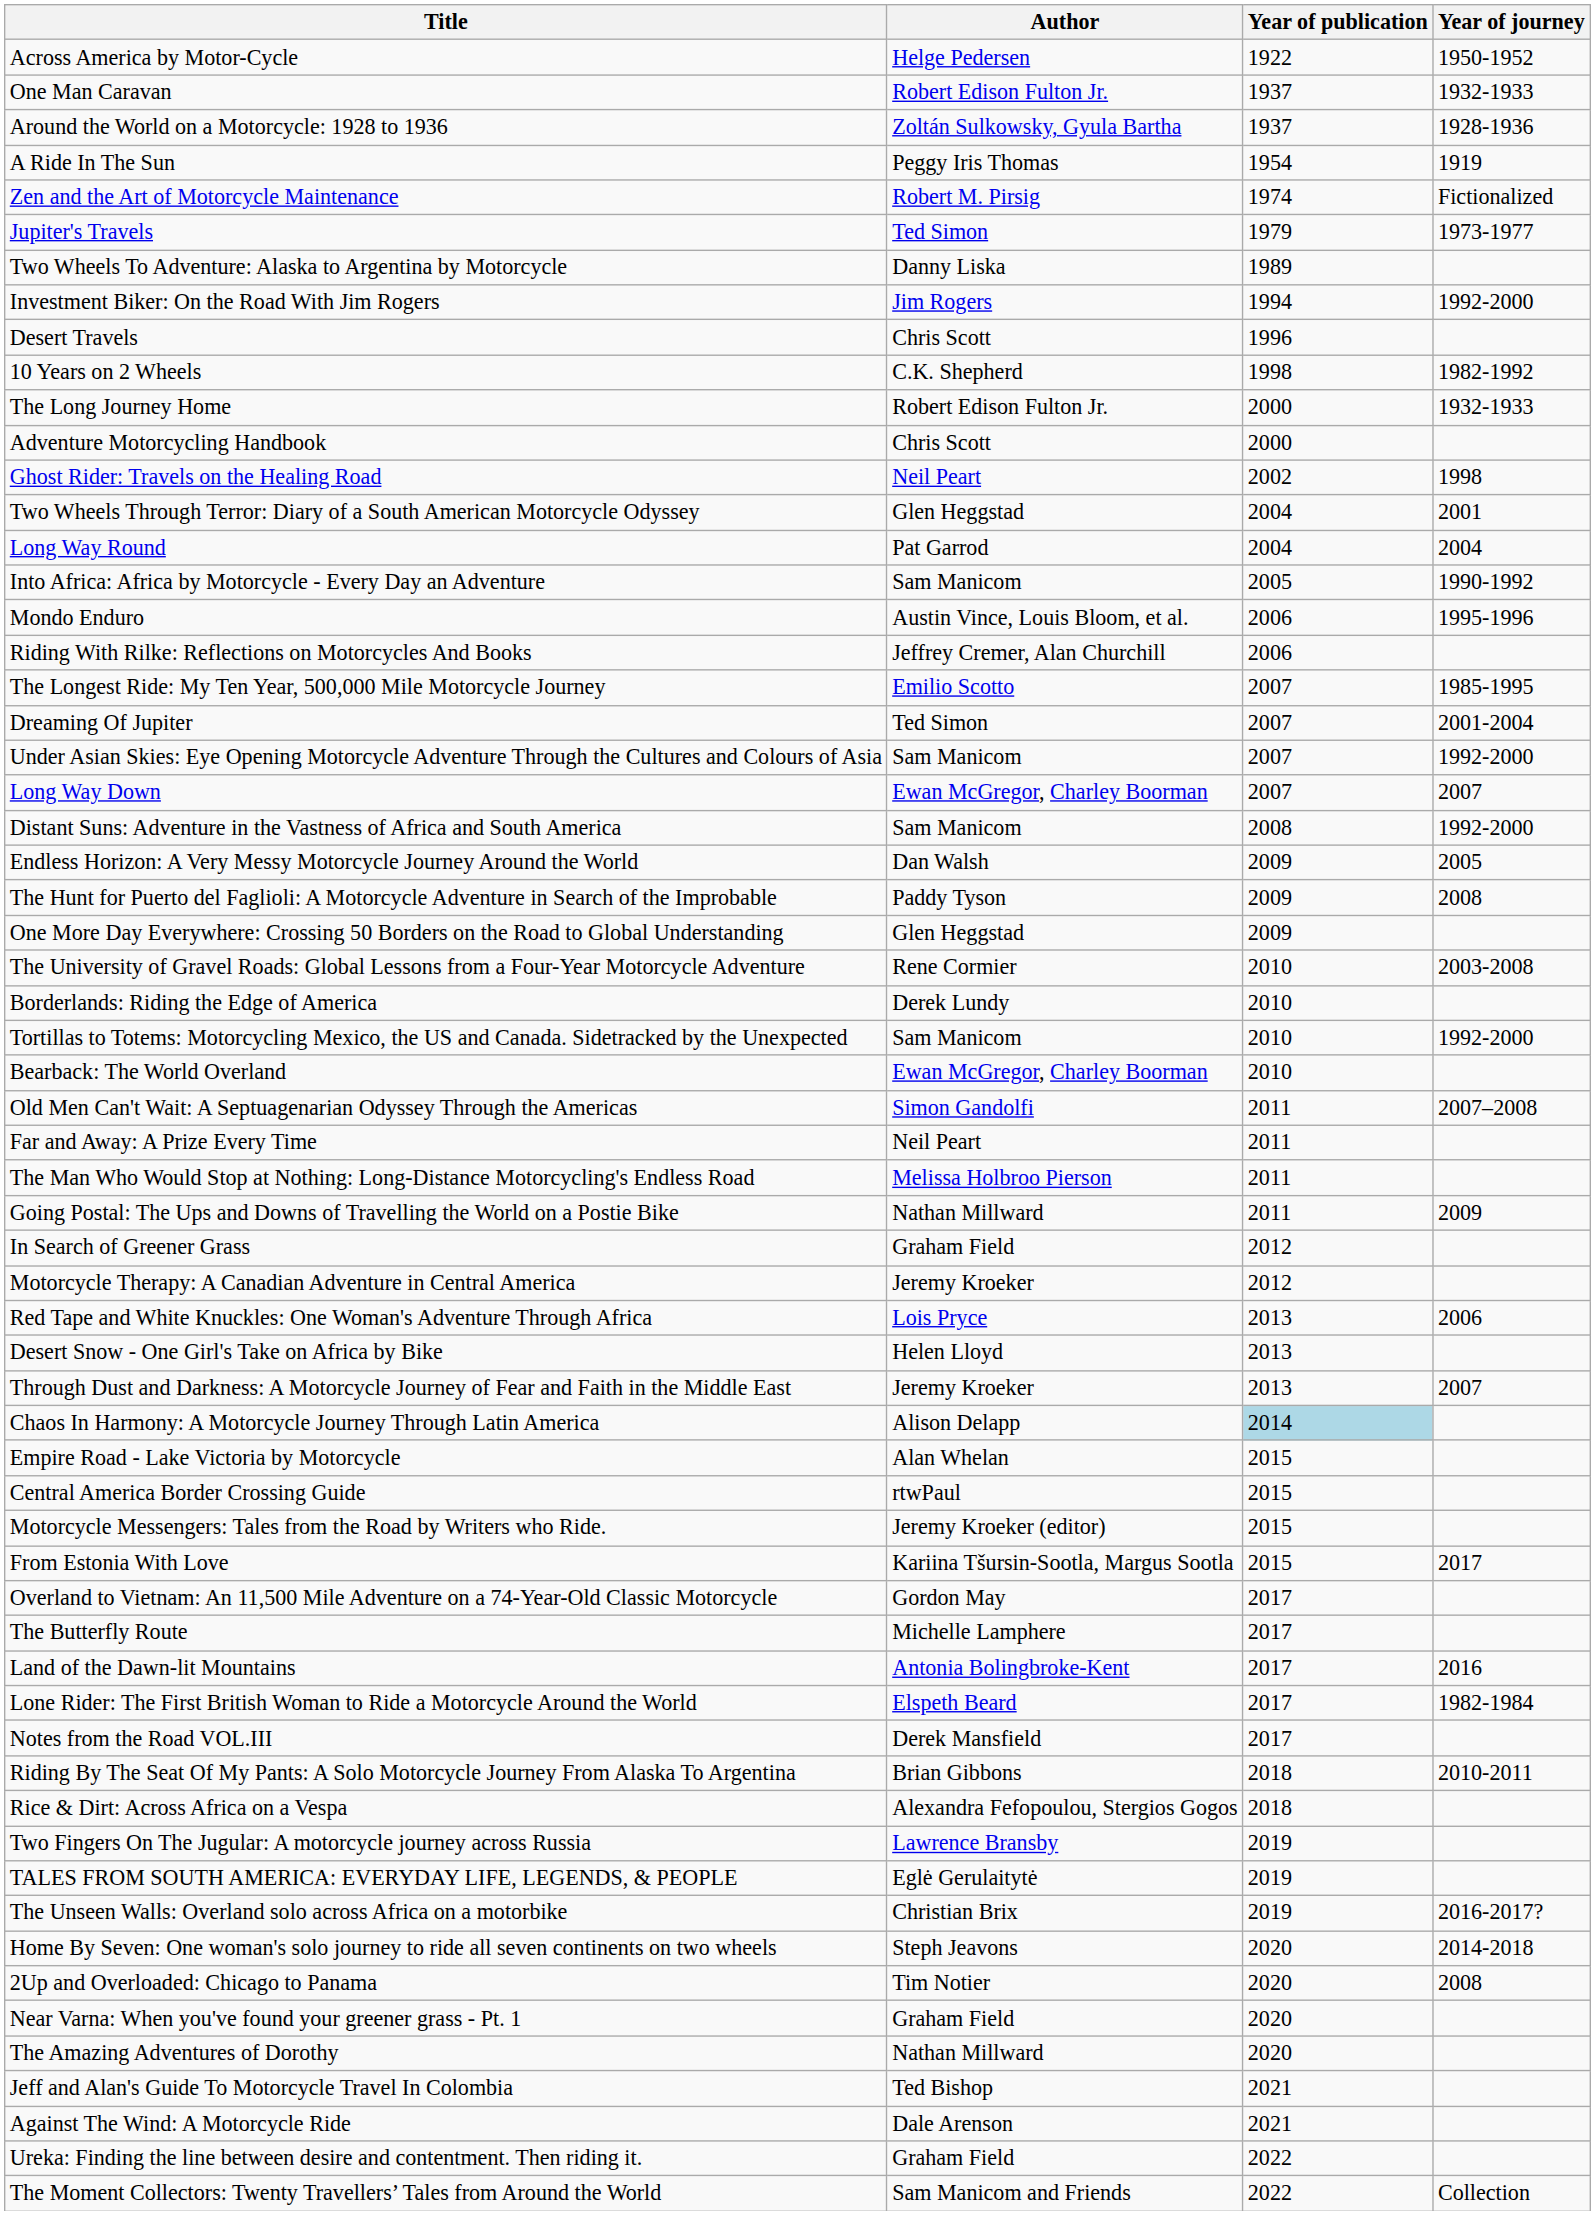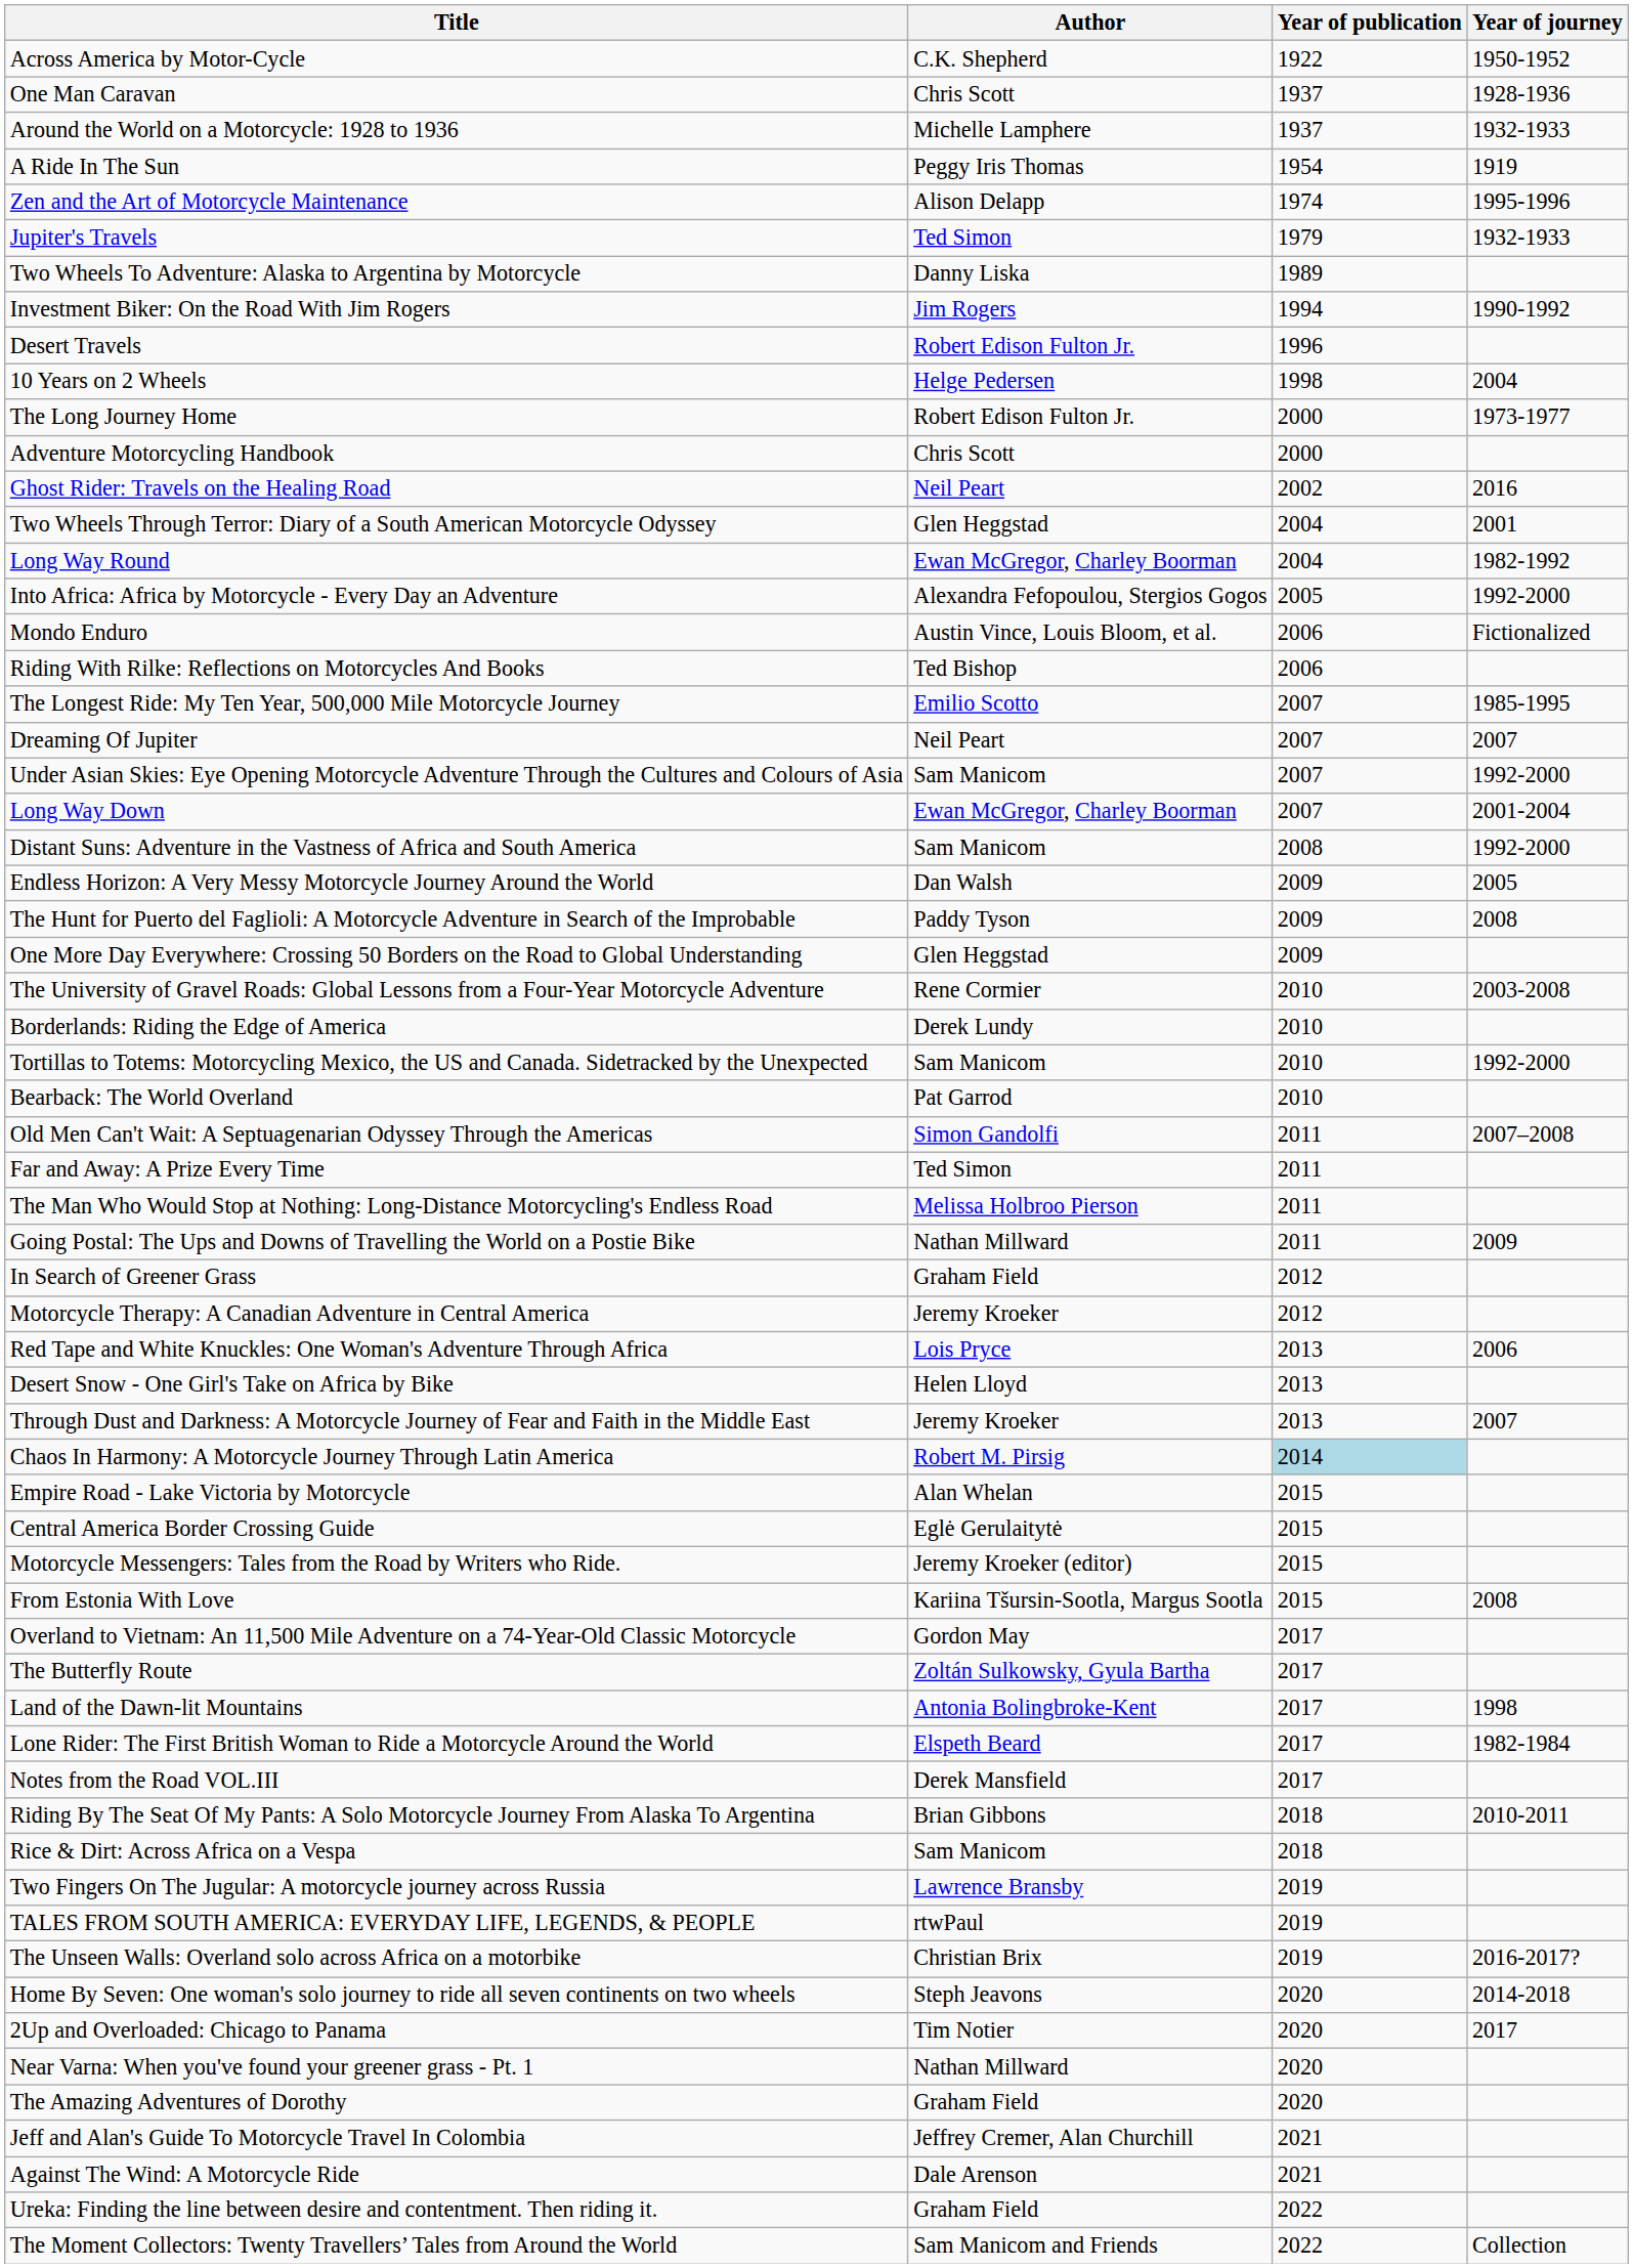Across America by Motor-Cycle | Author: Helge Pedersen -> C.K. Shepherd
One Man Caravan | Author: Robert Edison Fulton Jr. -> Chris Scott
One Man Caravan | Year of journey: 1932-1933 -> 1928-1936
Around the World on a Motorcycle: 1928 to 1936 | Author: Zoltán Sulkowsky, Gyula Bartha -> Michelle Lamphere
Around the World on a Motorcycle: 1928 to 1936 | Year of journey: 1928-1936 -> 1932-1933
Zen and the Art of Motorcycle Maintenance | Author: Robert M. Pirsig -> Alison Delapp
Zen and the Art of Motorcycle Maintenance | Year of journey: Fictionalized -> 1995-1996
Jupiter's Travels | Year of journey: 1973-1977 -> 1932-1933
Investment Biker: On the Road With Jim Rogers | Year of journey: 1992-2000 -> 1990-1992
Desert Travels | Author: Chris Scott -> Robert Edison Fulton Jr.
10 Years on 2 Wheels | Author: C.K. Shepherd -> Helge Pedersen
10 Years on 2 Wheels | Year of journey: 1982-1992 -> 2004
The Long Journey Home | Year of journey: 1932-1933 -> 1973-1977
Ghost Rider: Travels on the Healing Road | Year of journey: 1998 -> 2016
Long Way Round | Author: Pat Garrod -> Ewan McGregor, Charley Boorman
Long Way Round | Year of journey: 2004 -> 1982-1992
Into Africa: Africa by Motorcycle - Every Day an Adventure | Author: Sam Manicom -> Alexandra Fefopoulou, Stergios Gogos
Into Africa: Africa by Motorcycle - Every Day an Adventure | Year of journey: 1990-1992 -> 1992-2000
Mondo Enduro | Year of journey: 1995-1996 -> Fictionalized
Riding With Rilke: Reflections on Motorcycles And Books | Author: Jeffrey Cremer, Alan Churchill -> Ted Bishop
Dreaming Of Jupiter | Author: Ted Simon -> Neil Peart
Dreaming Of Jupiter | Year of journey: 2001-2004 -> 2007
Long Way Down | Year of journey: 2007 -> 2001-2004
Bearback: The World Overland | Author: Ewan McGregor, Charley Boorman -> Pat Garrod
Far and Away: A Prize Every Time | Author: Neil Peart -> Ted Simon
Chaos In Harmony: A Motorcycle Journey Through Latin America | Author: Alison Delapp -> Robert M. Pirsig
Central America Border Crossing Guide | Author: rtwPaul -> Eglė Gerulaitytė
From Estonia With Love | Year of journey: 2017 -> 2008
The Butterfly Route | Author: Michelle Lamphere -> Zoltán Sulkowsky, Gyula Bartha
Land of the Dawn-lit Mountains | Year of journey: 2016 -> 1998
Rice & Dirt: Across Africa on a Vespa | Author: Alexandra Fefopoulou, Stergios Gogos -> Sam Manicom
TALES FROM SOUTH AMERICA: EVERYDAY LIFE, LEGENDS, & PEOPLE | Author: Eglė Gerulaitytė -> rtwPaul
2Up and Overloaded: Chicago to Panama | Year of journey: 2008 -> 2017
Near Varna: When you've found your greener grass - Pt. 1 | Author: Graham Field -> Nathan Millward
The Amazing Adventures of Dorothy | Author: Nathan Millward -> Graham Field
Jeff and Alan's Guide To Motorcycle Travel In Colombia | Author: Ted Bishop -> Jeffrey Cremer, Alan Churchill
